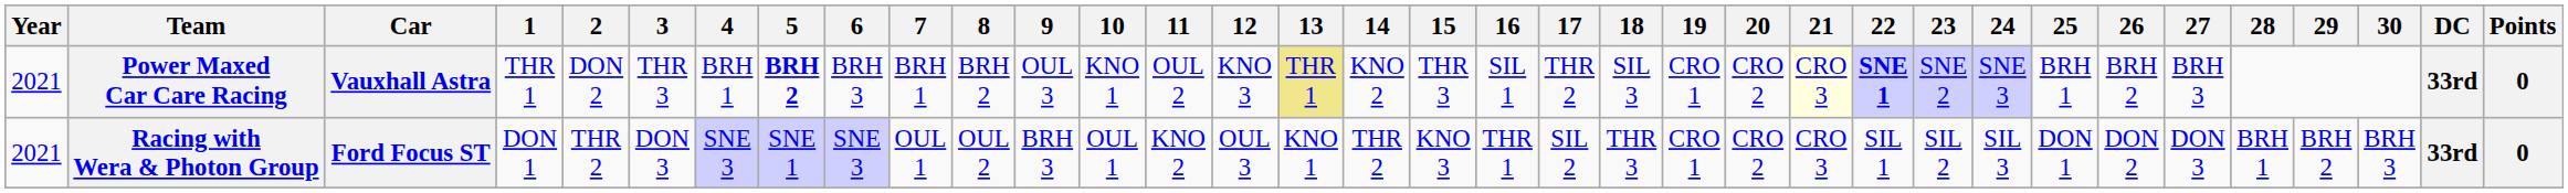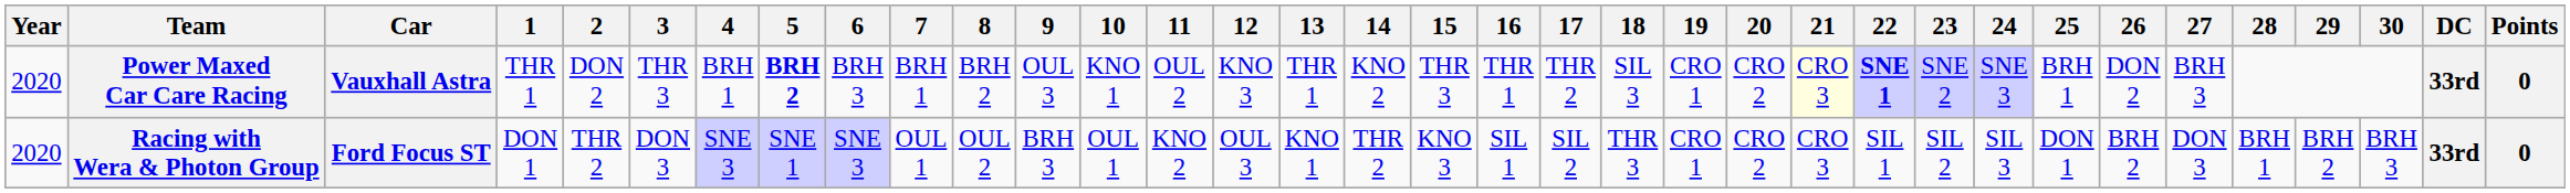Power Maxed Car Care Racing | Year: 2021 -> 2020
Power Maxed Car Care Racing | 13: khaki background -> no background
Power Maxed Car Care Racing | 16: SIL 1 -> THR 1
Power Maxed Car Care Racing | 26: BRH 2 -> DON 2
Racing with Wera & Photon Group | Year: 2021 -> 2020
Racing with Wera & Photon Group | 16: THR 1 -> SIL 1
Racing with Wera & Photon Group | 26: DON 2 -> BRH 2
